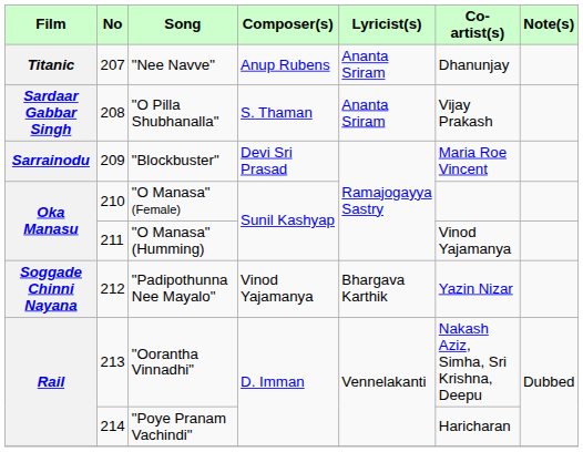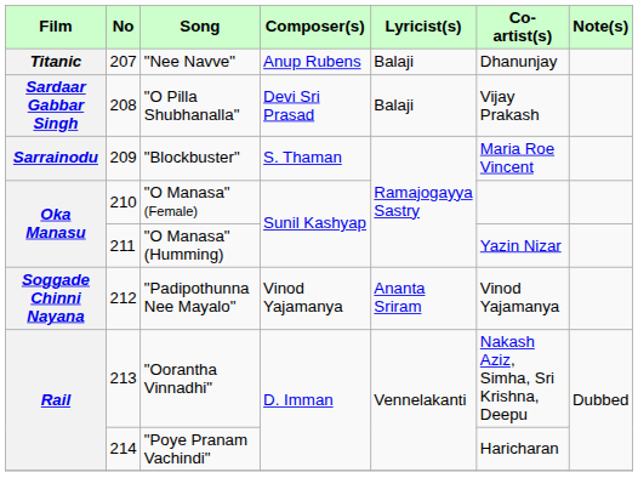"Nee Navve" | Lyricist(s): Ananta Sriram -> Balaji
"O Pilla Shubhanalla" | Composer(s): S. Thaman -> Devi Sri Prasad
"O Pilla Shubhanalla" | Lyricist(s): Ananta Sriram -> Balaji
"Blockbuster" | Composer(s): Devi Sri Prasad -> S. Thaman
"O Manasa"(Humming) | Co-artist(s): Vinod Yajamanya -> Yazin Nizar
"Padipothunna Nee Mayalo" | Lyricist(s): Bhargava Karthik -> Ananta Sriram
"Padipothunna Nee Mayalo" | Co-artist(s): Yazin Nizar -> Vinod Yajamanya
